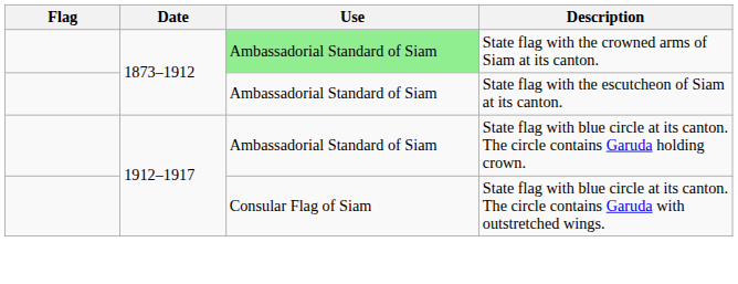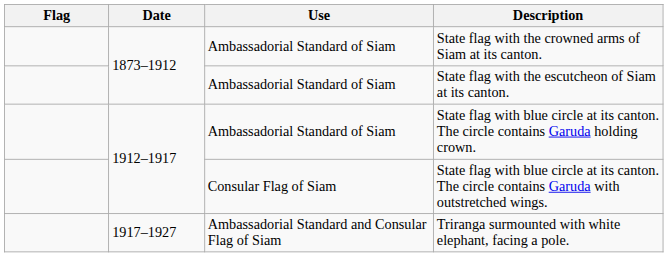State flag with the crowned arms of Siam at its canton. | Use: lightgreen background -> no background
+ row: 1917–1927 | Ambassadorial Standard and Consular Flag of Siam | Triranga surmounted with white elephant, facing a pole.
